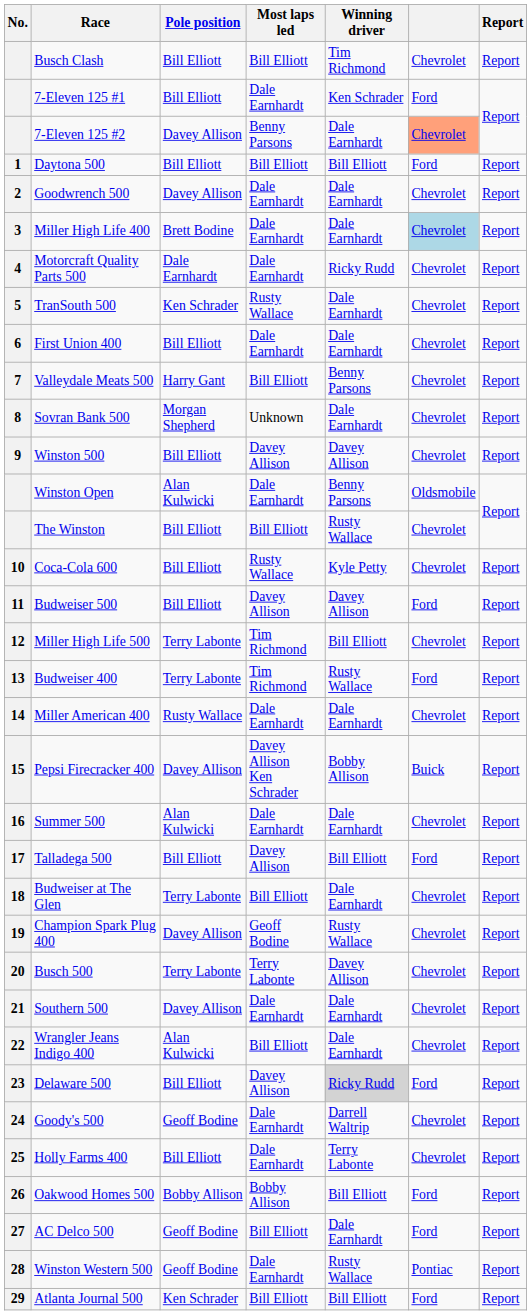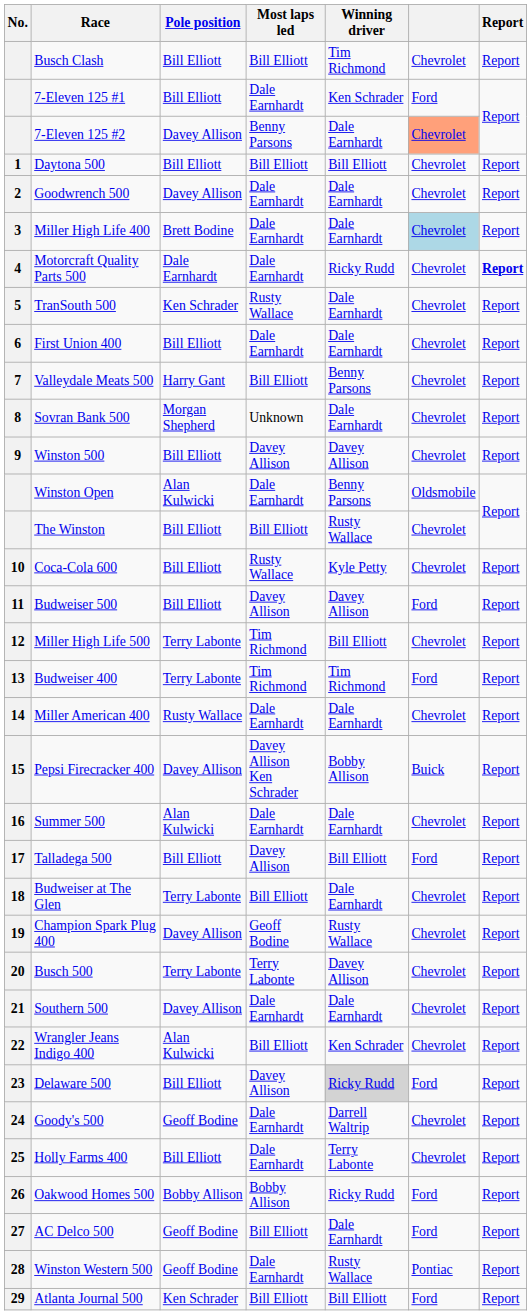Daytona 500 | column 6: Ford -> Chevrolet
Motorcraft Quality Parts 500 | Report: normal -> bold
Budweiser 400 | Winning driver: Rusty Wallace -> Tim Richmond
Wrangler Jeans Indigo 400 | Winning driver: Dale Earnhardt -> Ken Schrader
Oakwood Homes 500 | Winning driver: Bill Elliott -> Ricky Rudd
